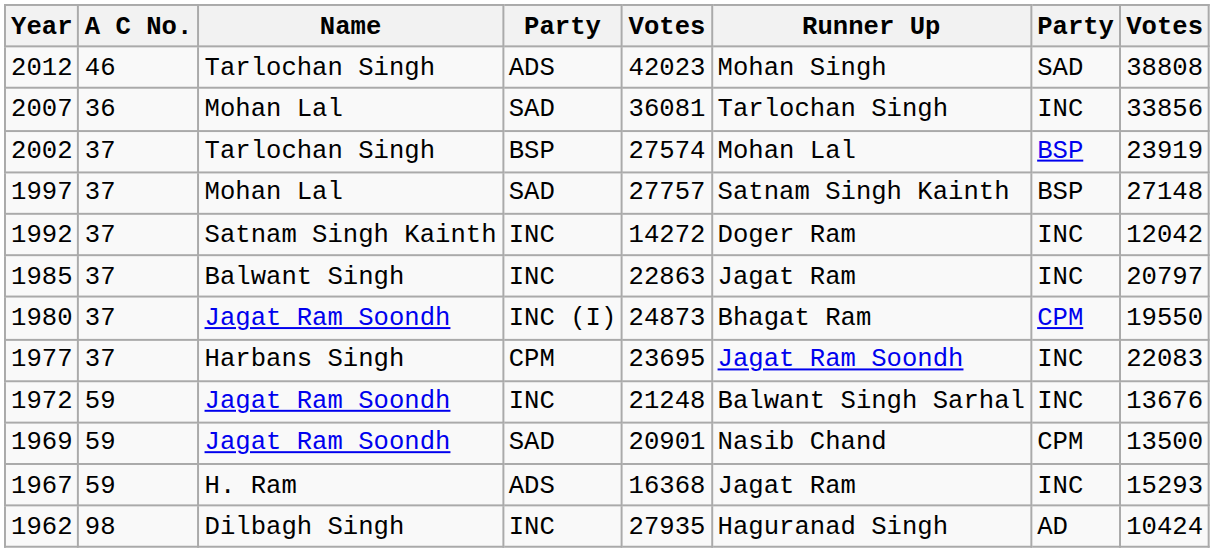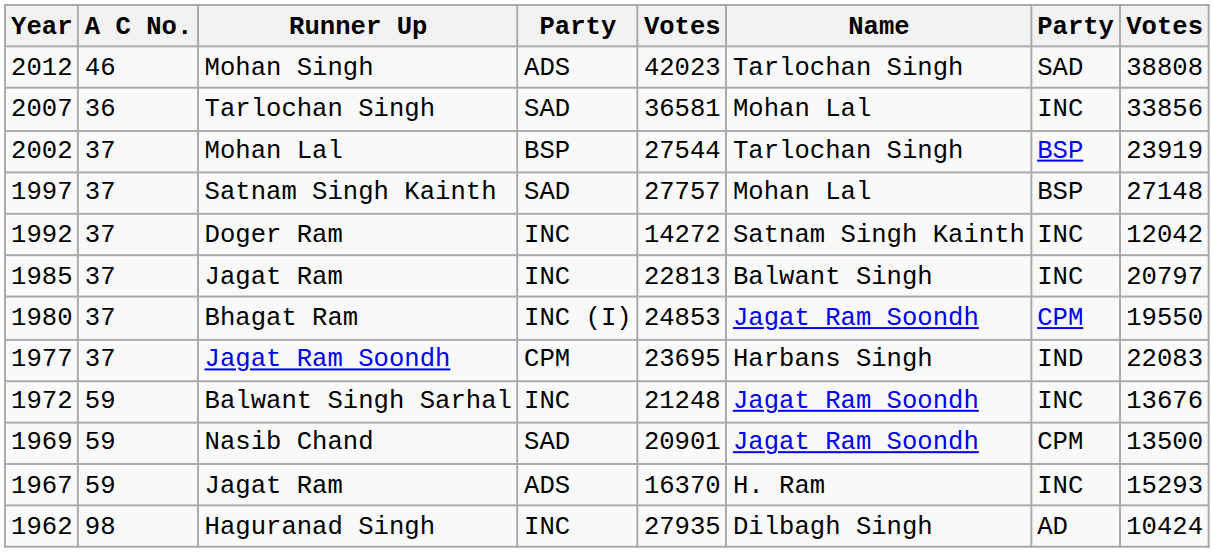columns swapped: Name <-> Runner Up
2007 | column 5: 36081 -> 36581
2002 | column 5: 27574 -> 27544
1985 | column 5: 22863 -> 22813
1980 | column 5: 24873 -> 24853
1977 | column 7: INC -> IND
1967 | column 5: 16368 -> 16370
